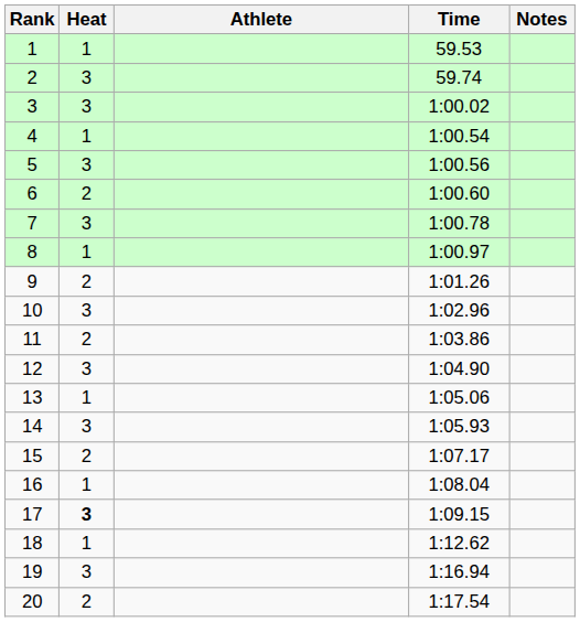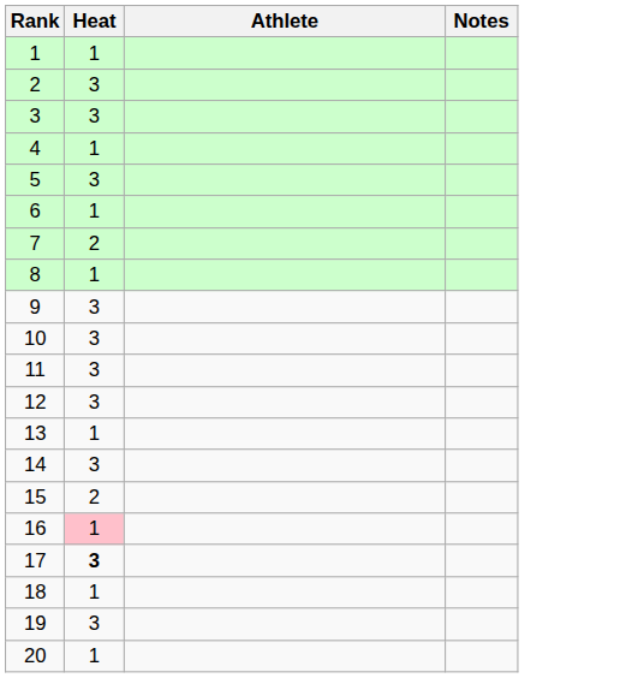- column: Time | 59.53 | 59.74 | 1:00.02 | 1:00.54 | 1:00.56 | 1:00.60 | 1:00.78 | 1:00.97 | 1:01.26 | 1:02.96 | 1:03.86 | 1:04.90 | 1:05.06 | 1:05.93 | 1:07.17 | 1:08.04 | 1:09.15 | 1:12.62 | 1:16.94 | 1:17.54
6 | Heat: 2 -> 1
7 | Heat: 3 -> 2
9 | Heat: 2 -> 3
11 | Heat: 2 -> 3
16 | Heat: no background -> pink background
20 | Heat: 2 -> 1
